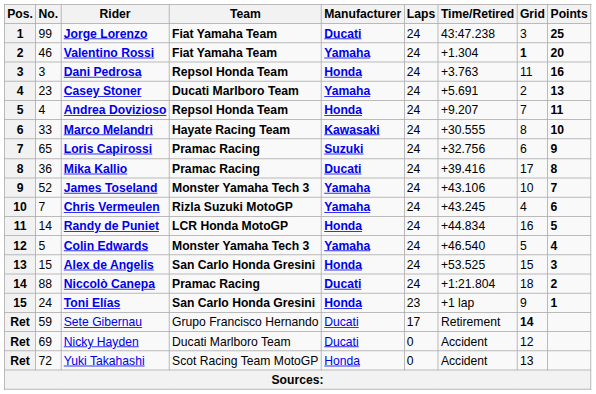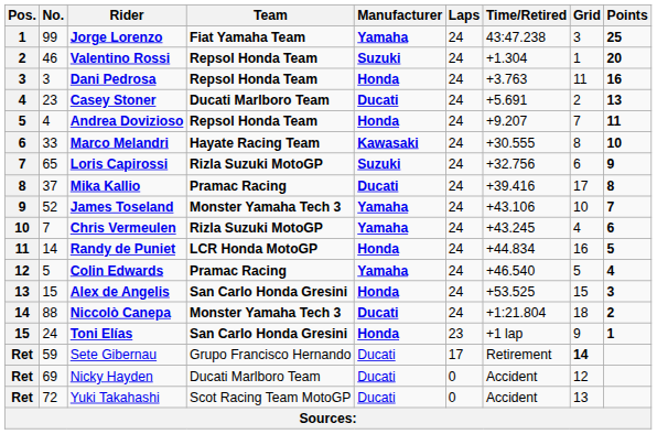Jorge Lorenzo | Manufacturer: Ducati -> Yamaha
Valentino Rossi | Team: Fiat Yamaha Team -> Repsol Honda Team
Valentino Rossi | Manufacturer: Yamaha -> Suzuki
Valentino Rossi | Grid: bold -> normal
Casey Stoner | Manufacturer: Yamaha -> Ducati
Loris Capirossi | Team: Pramac Racing -> Rizla Suzuki MotoGP
Mika Kallio | No.: 36 -> 37
Colin Edwards | Team: Monster Yamaha Tech 3 -> Pramac Racing
Niccolò Canepa | Team: Pramac Racing -> Monster Yamaha Tech 3
Yuki Takahashi | Manufacturer: Honda -> Ducati
